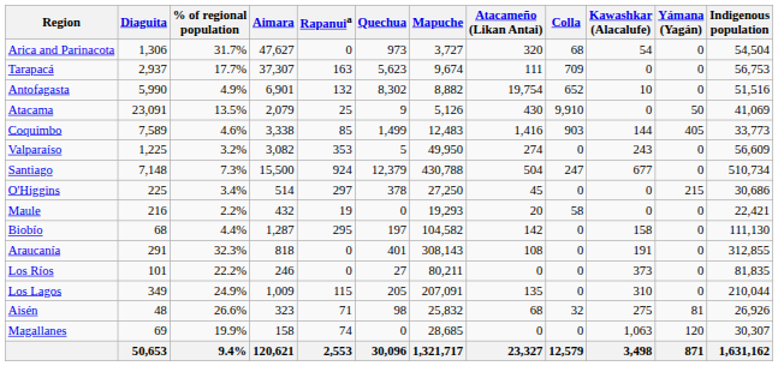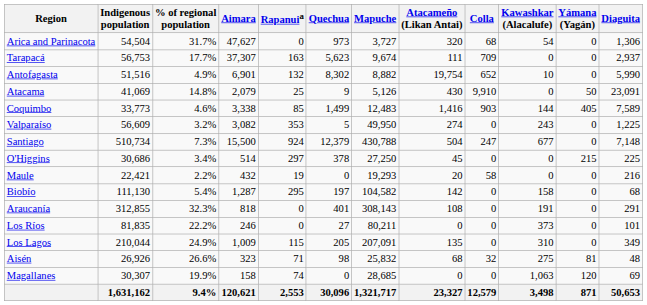columns swapped: Indigenous population <-> Diaguita
Atacama | % of regional population: 13.5% -> 14.8%
Biobío | % of regional population: 4.4% -> 5.4%
